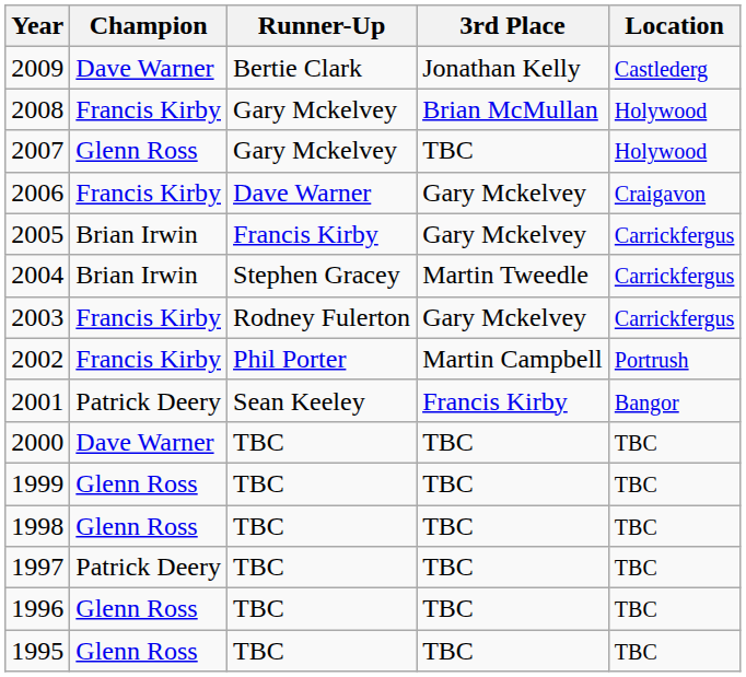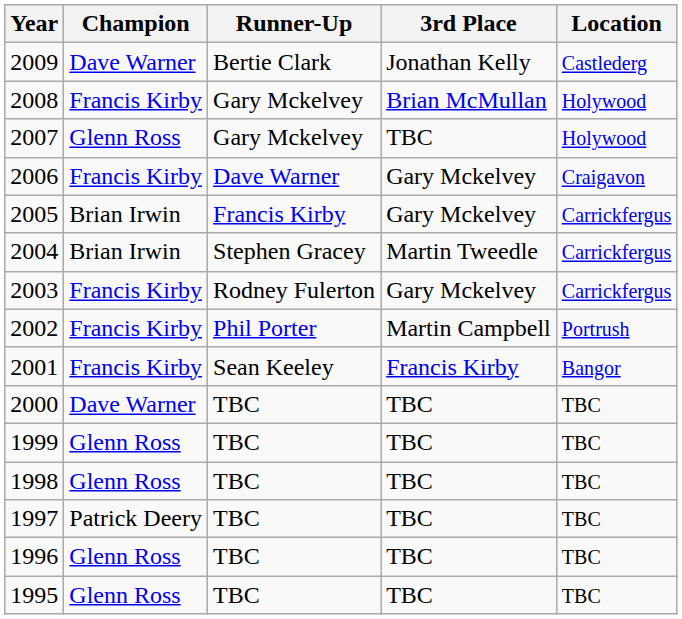2001 | Champion: Patrick Deery -> Francis Kirby
